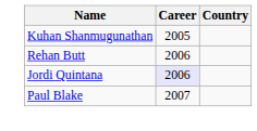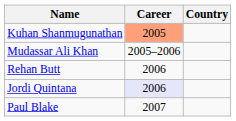Kuhan Shanmugunathan | Career: no background -> lightsalmon background
+ row: Mudassar Ali Khan | 2005–2006
